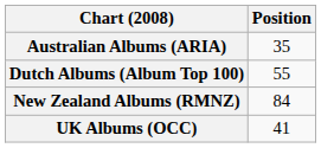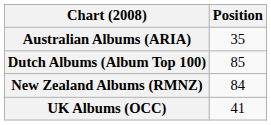Dutch Albums (Album Top 100) | Position: 55 -> 85
